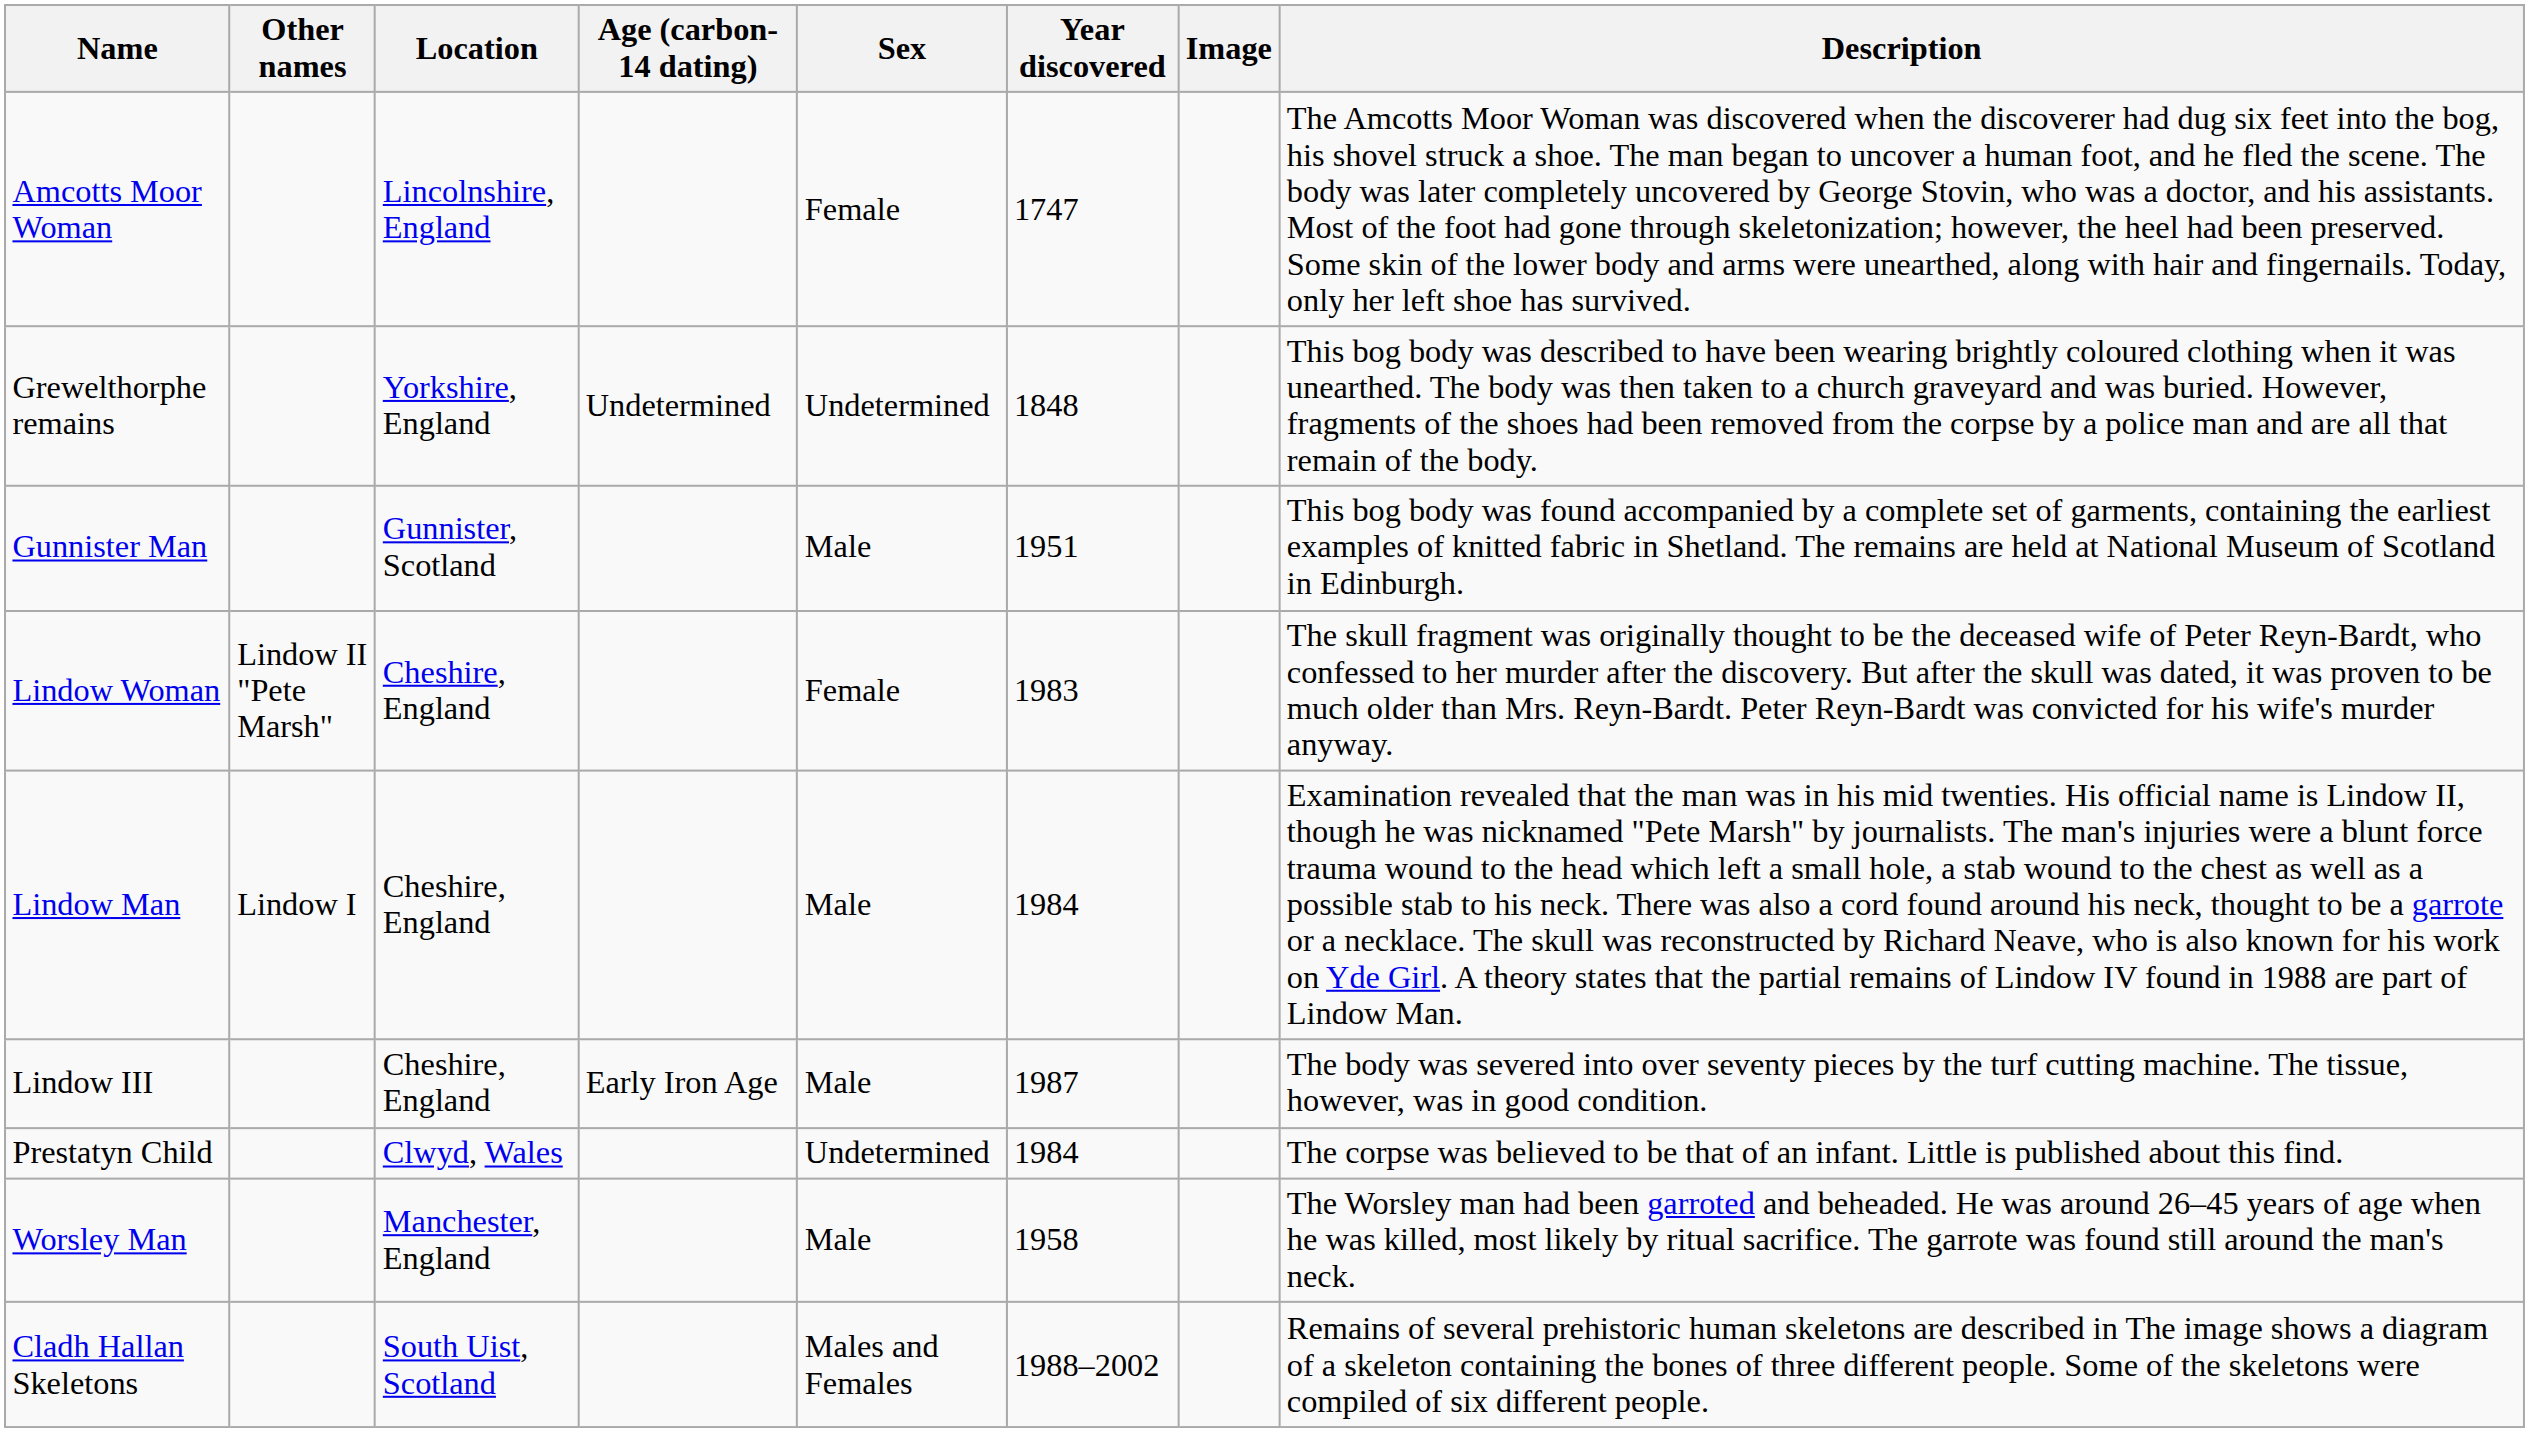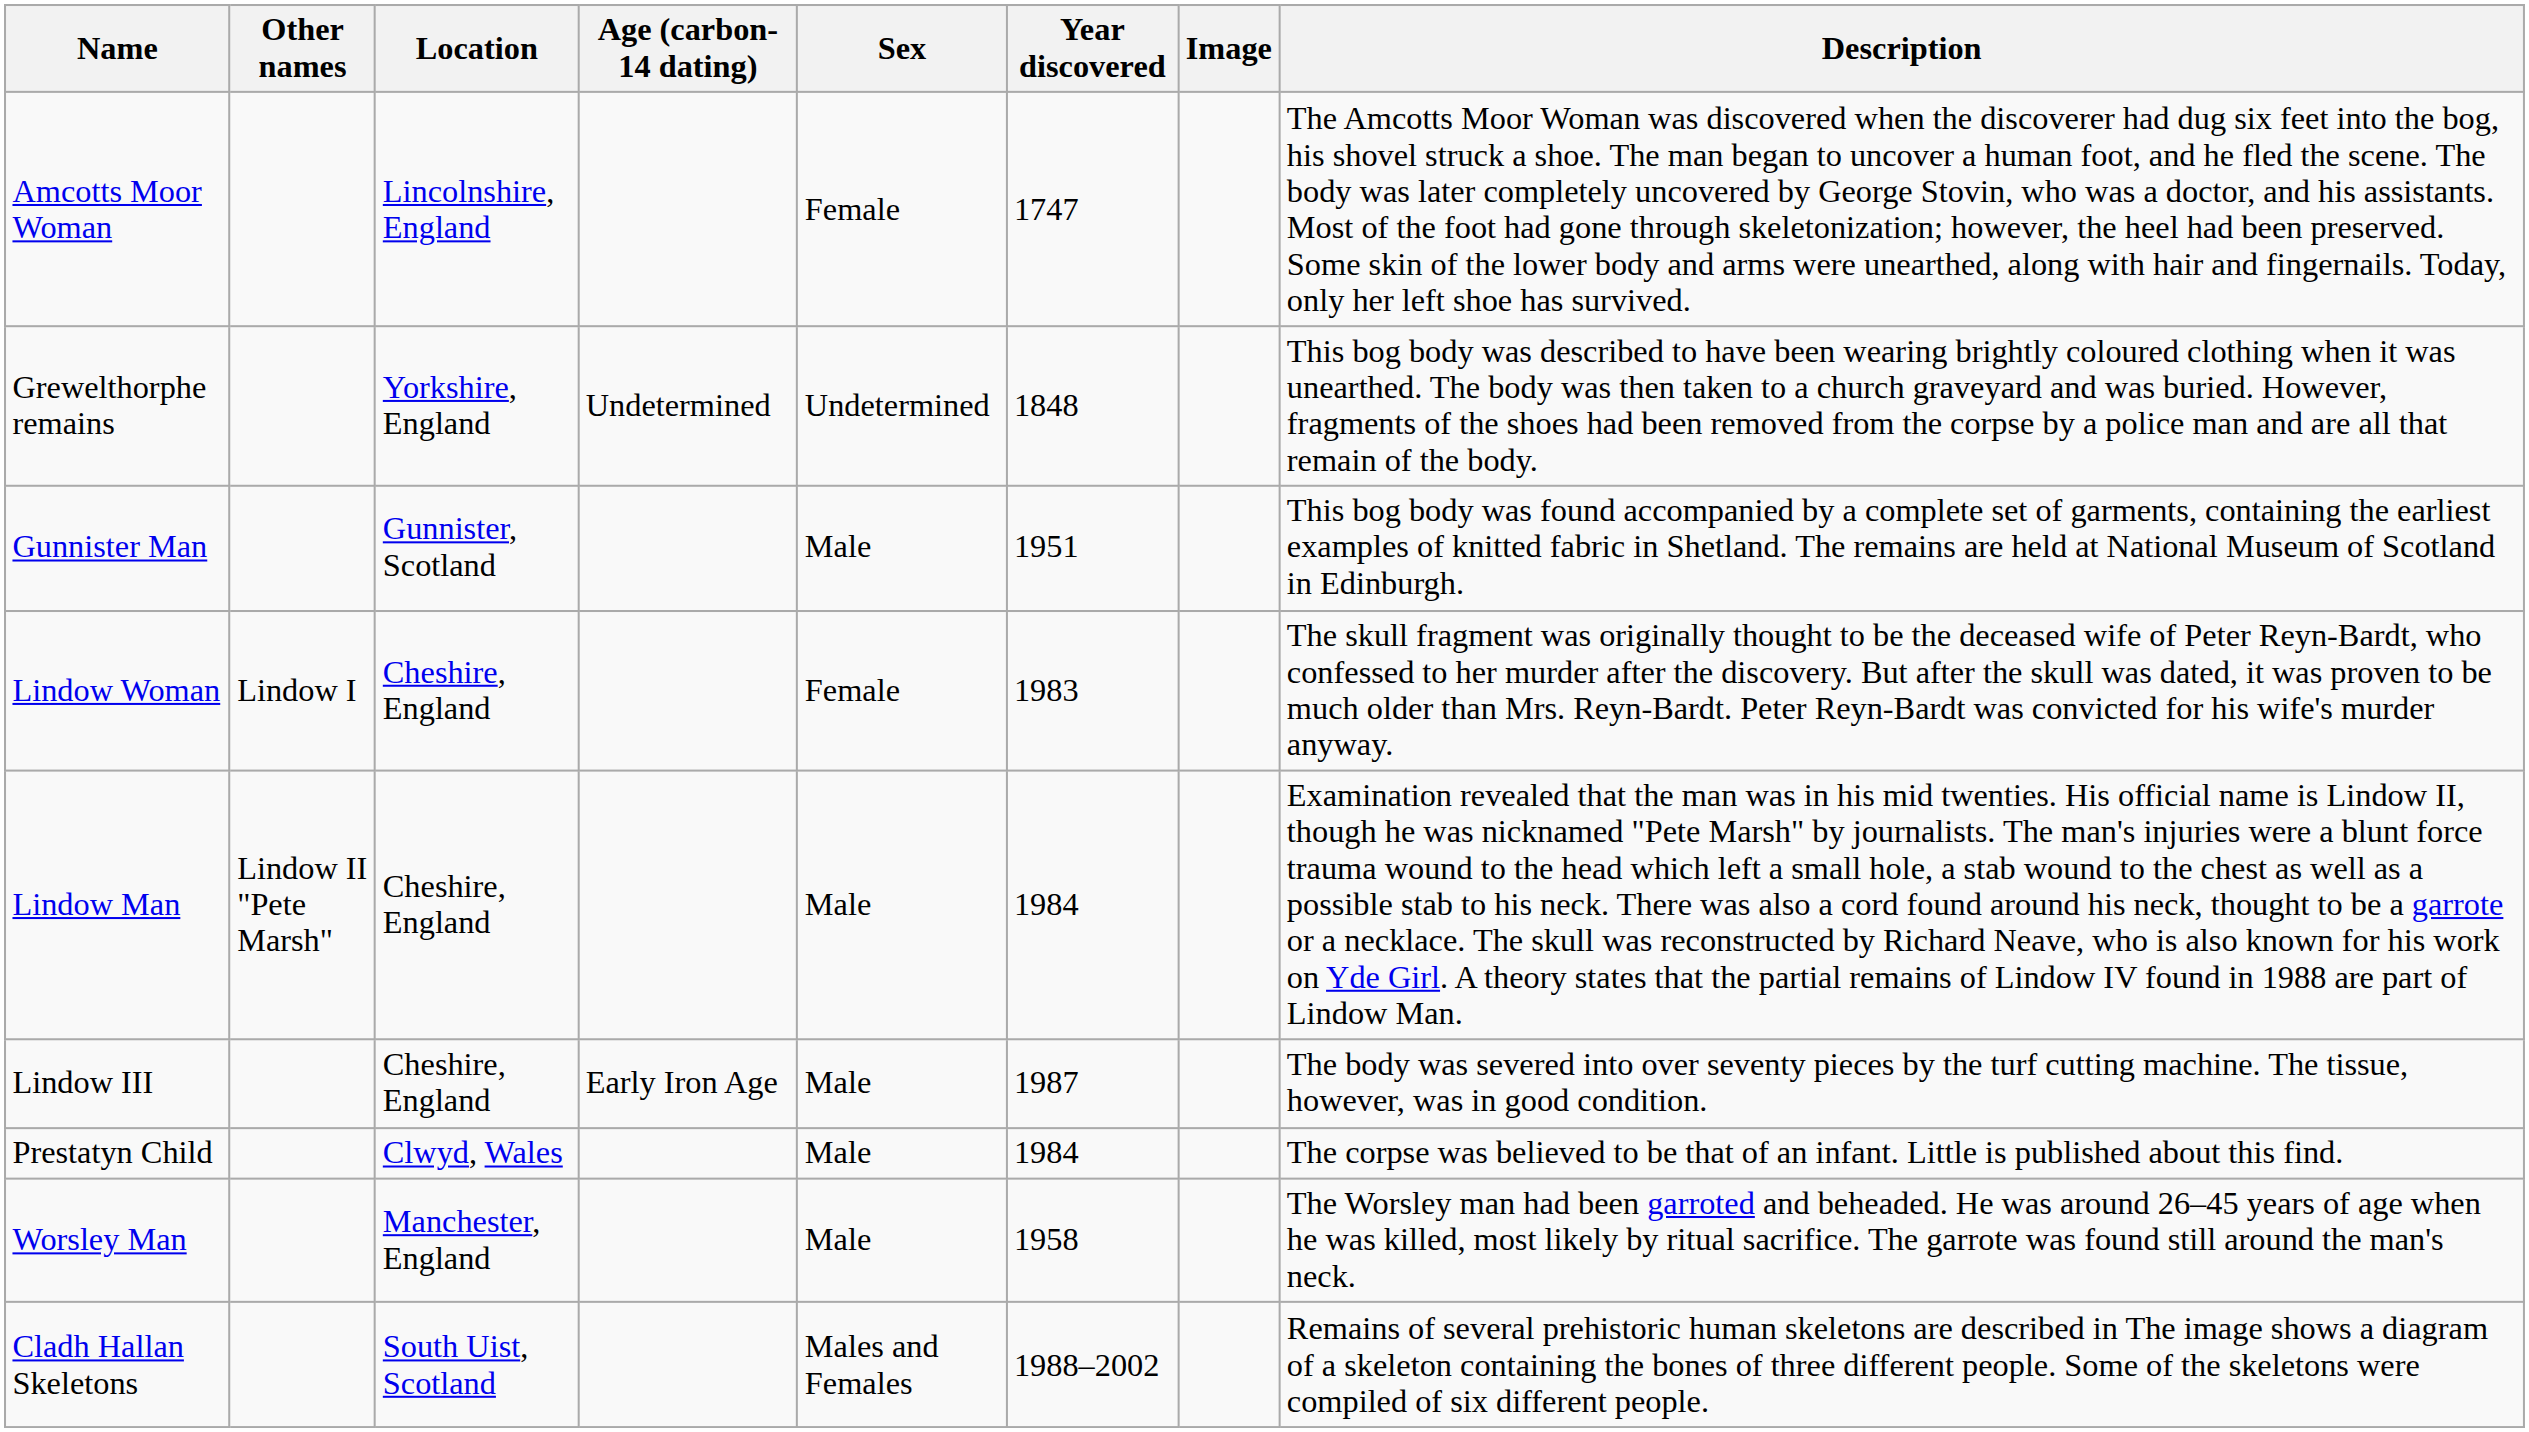Lindow Woman | Other names: Lindow II "Pete Marsh" -> Lindow I
Lindow Man | Other names: Lindow I -> Lindow II "Pete Marsh"
Prestatyn Child | Sex: Undetermined -> Male
